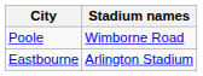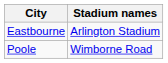rows swapped: Eastbourne <-> Poole
